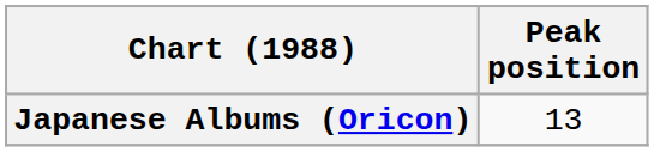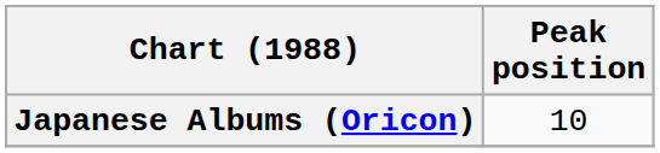Japanese Albums (Oricon) | Peak position: 13 -> 10
